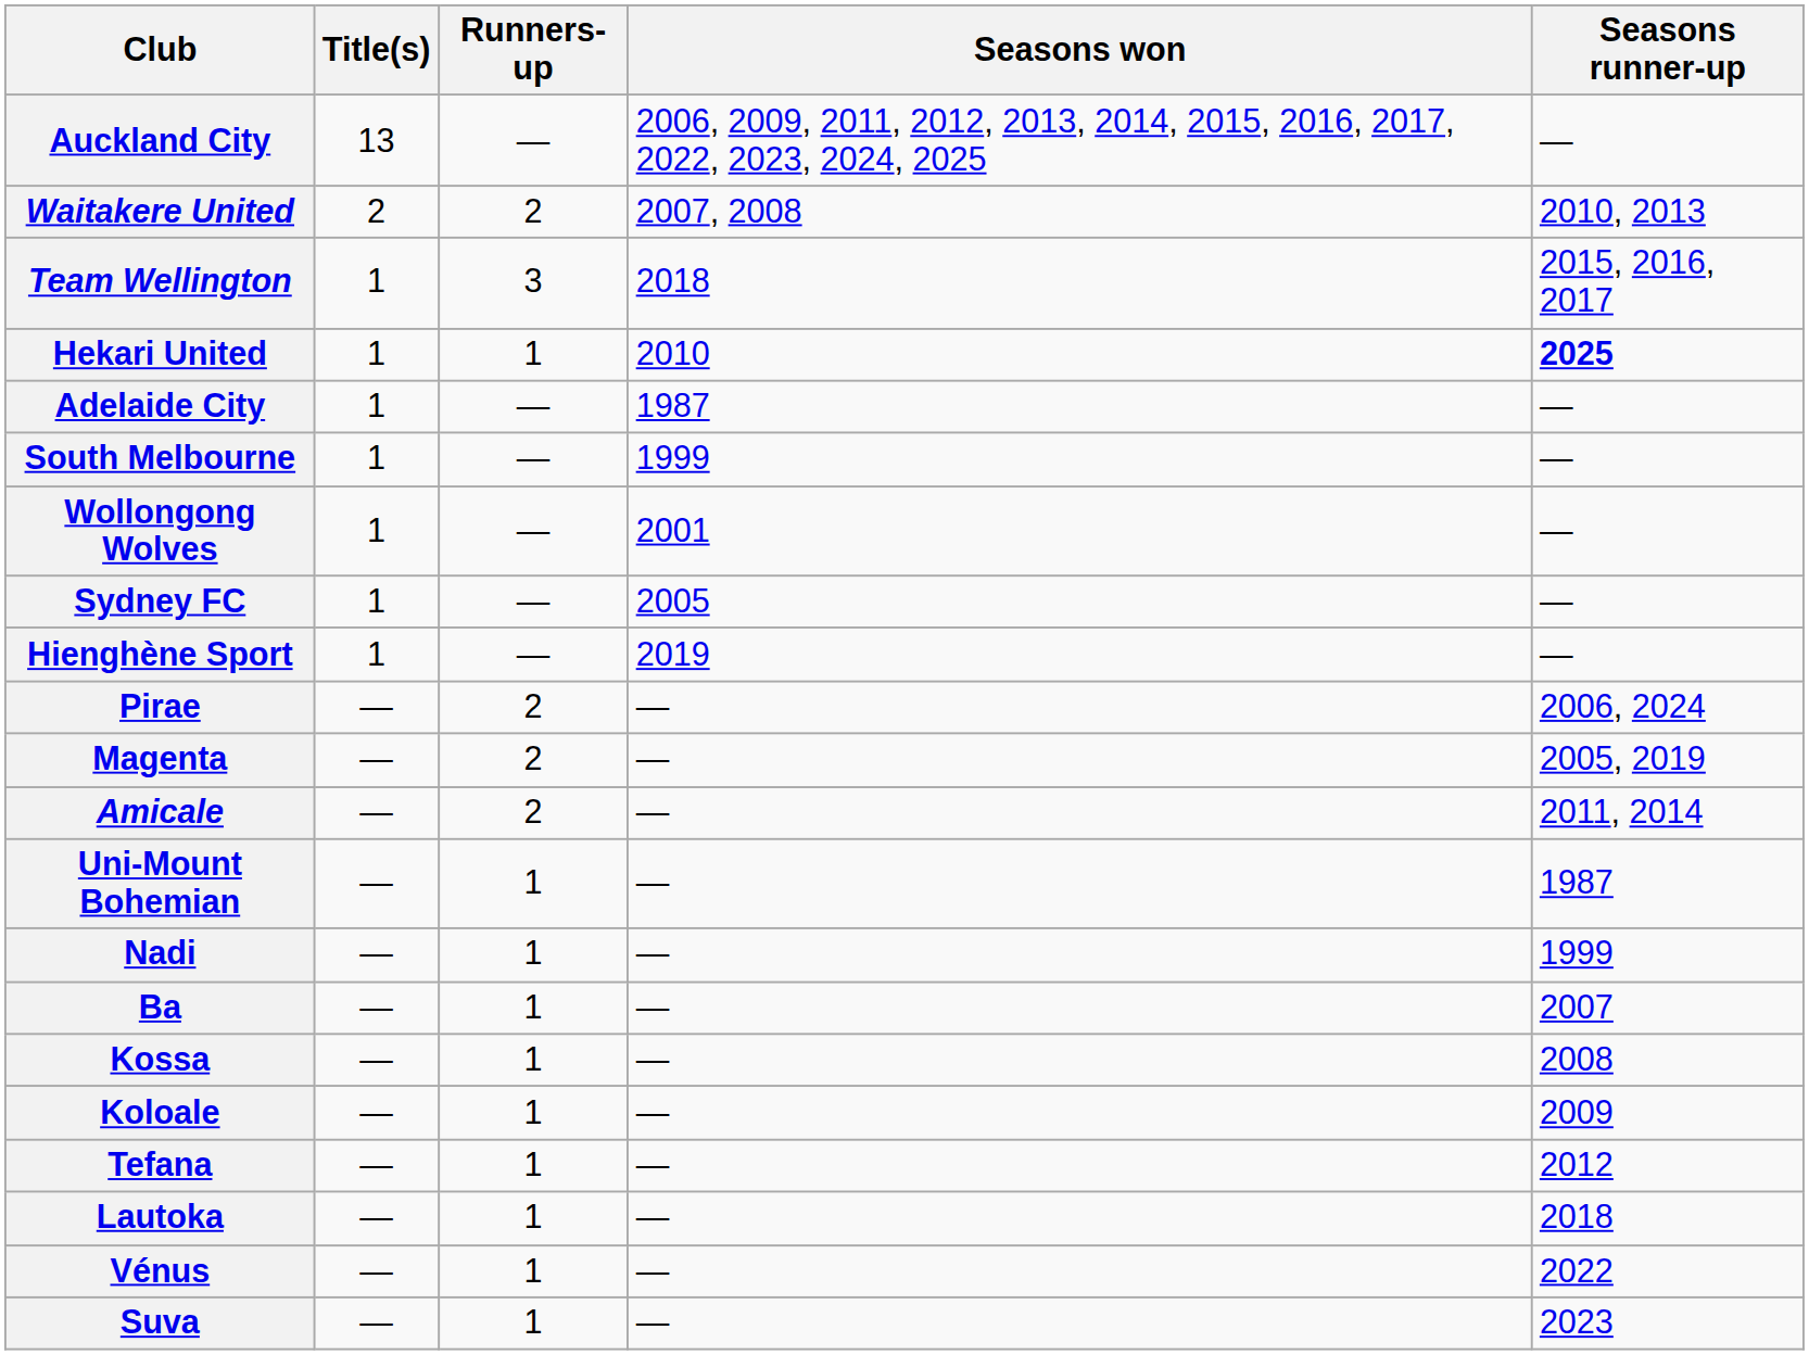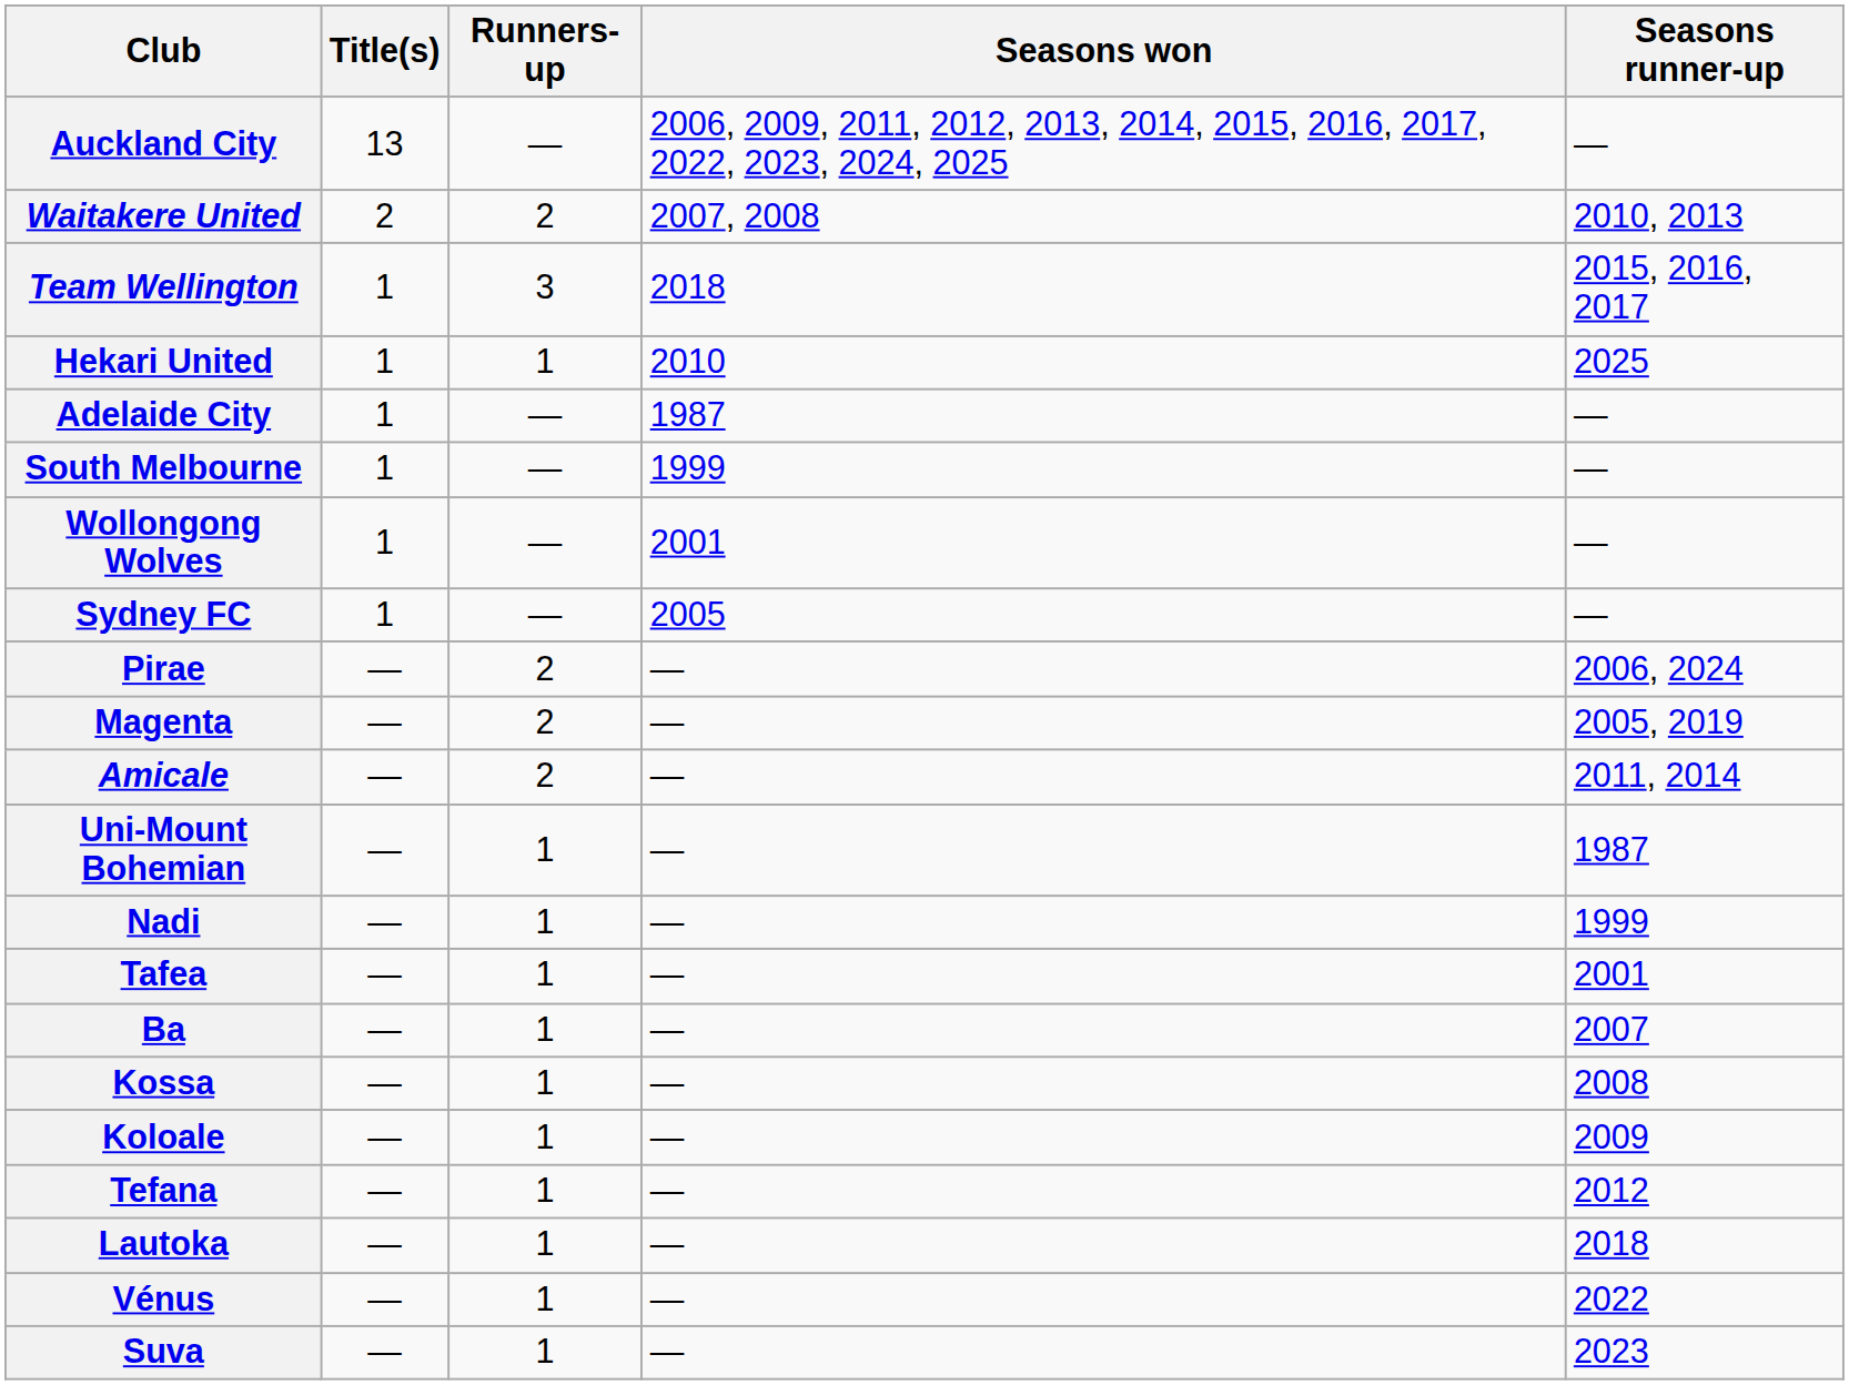Hekari United | Seasons runner-up: bold -> normal
- row: Hienghène Sport | 1 | — | 2019 | —
+ row: Tafea | — | 1 | — | 2001
